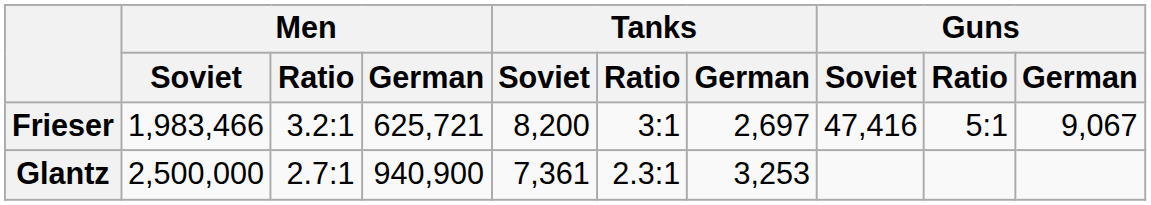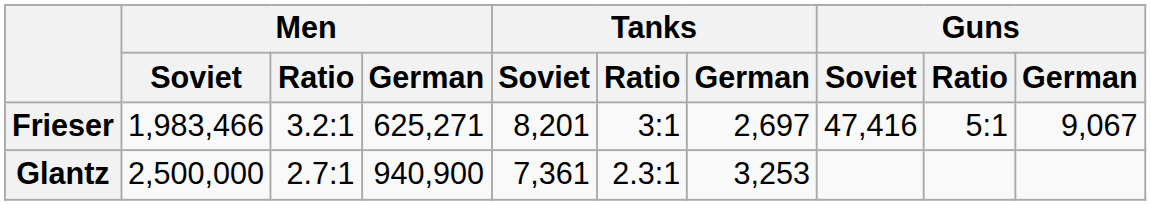Frieser | Men / German: 625,721 -> 625,271
Frieser | Tanks / Soviet: 8,200 -> 8,201
